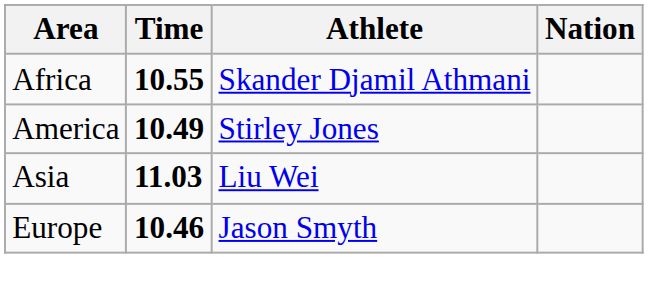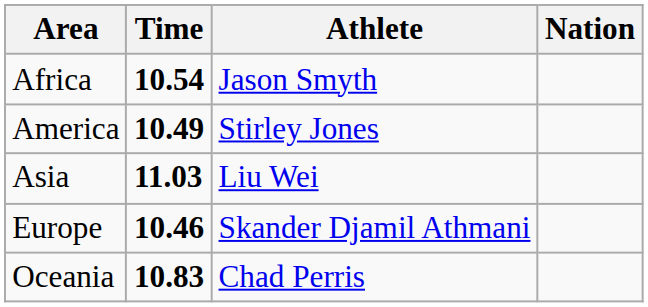Africa | Time: 10.55 -> 10.54
Africa | Athlete: Skander Djamil Athmani -> Jason Smyth
Europe | Athlete: Jason Smyth -> Skander Djamil Athmani
+ row: Oceania | 10.83 | Chad Perris
